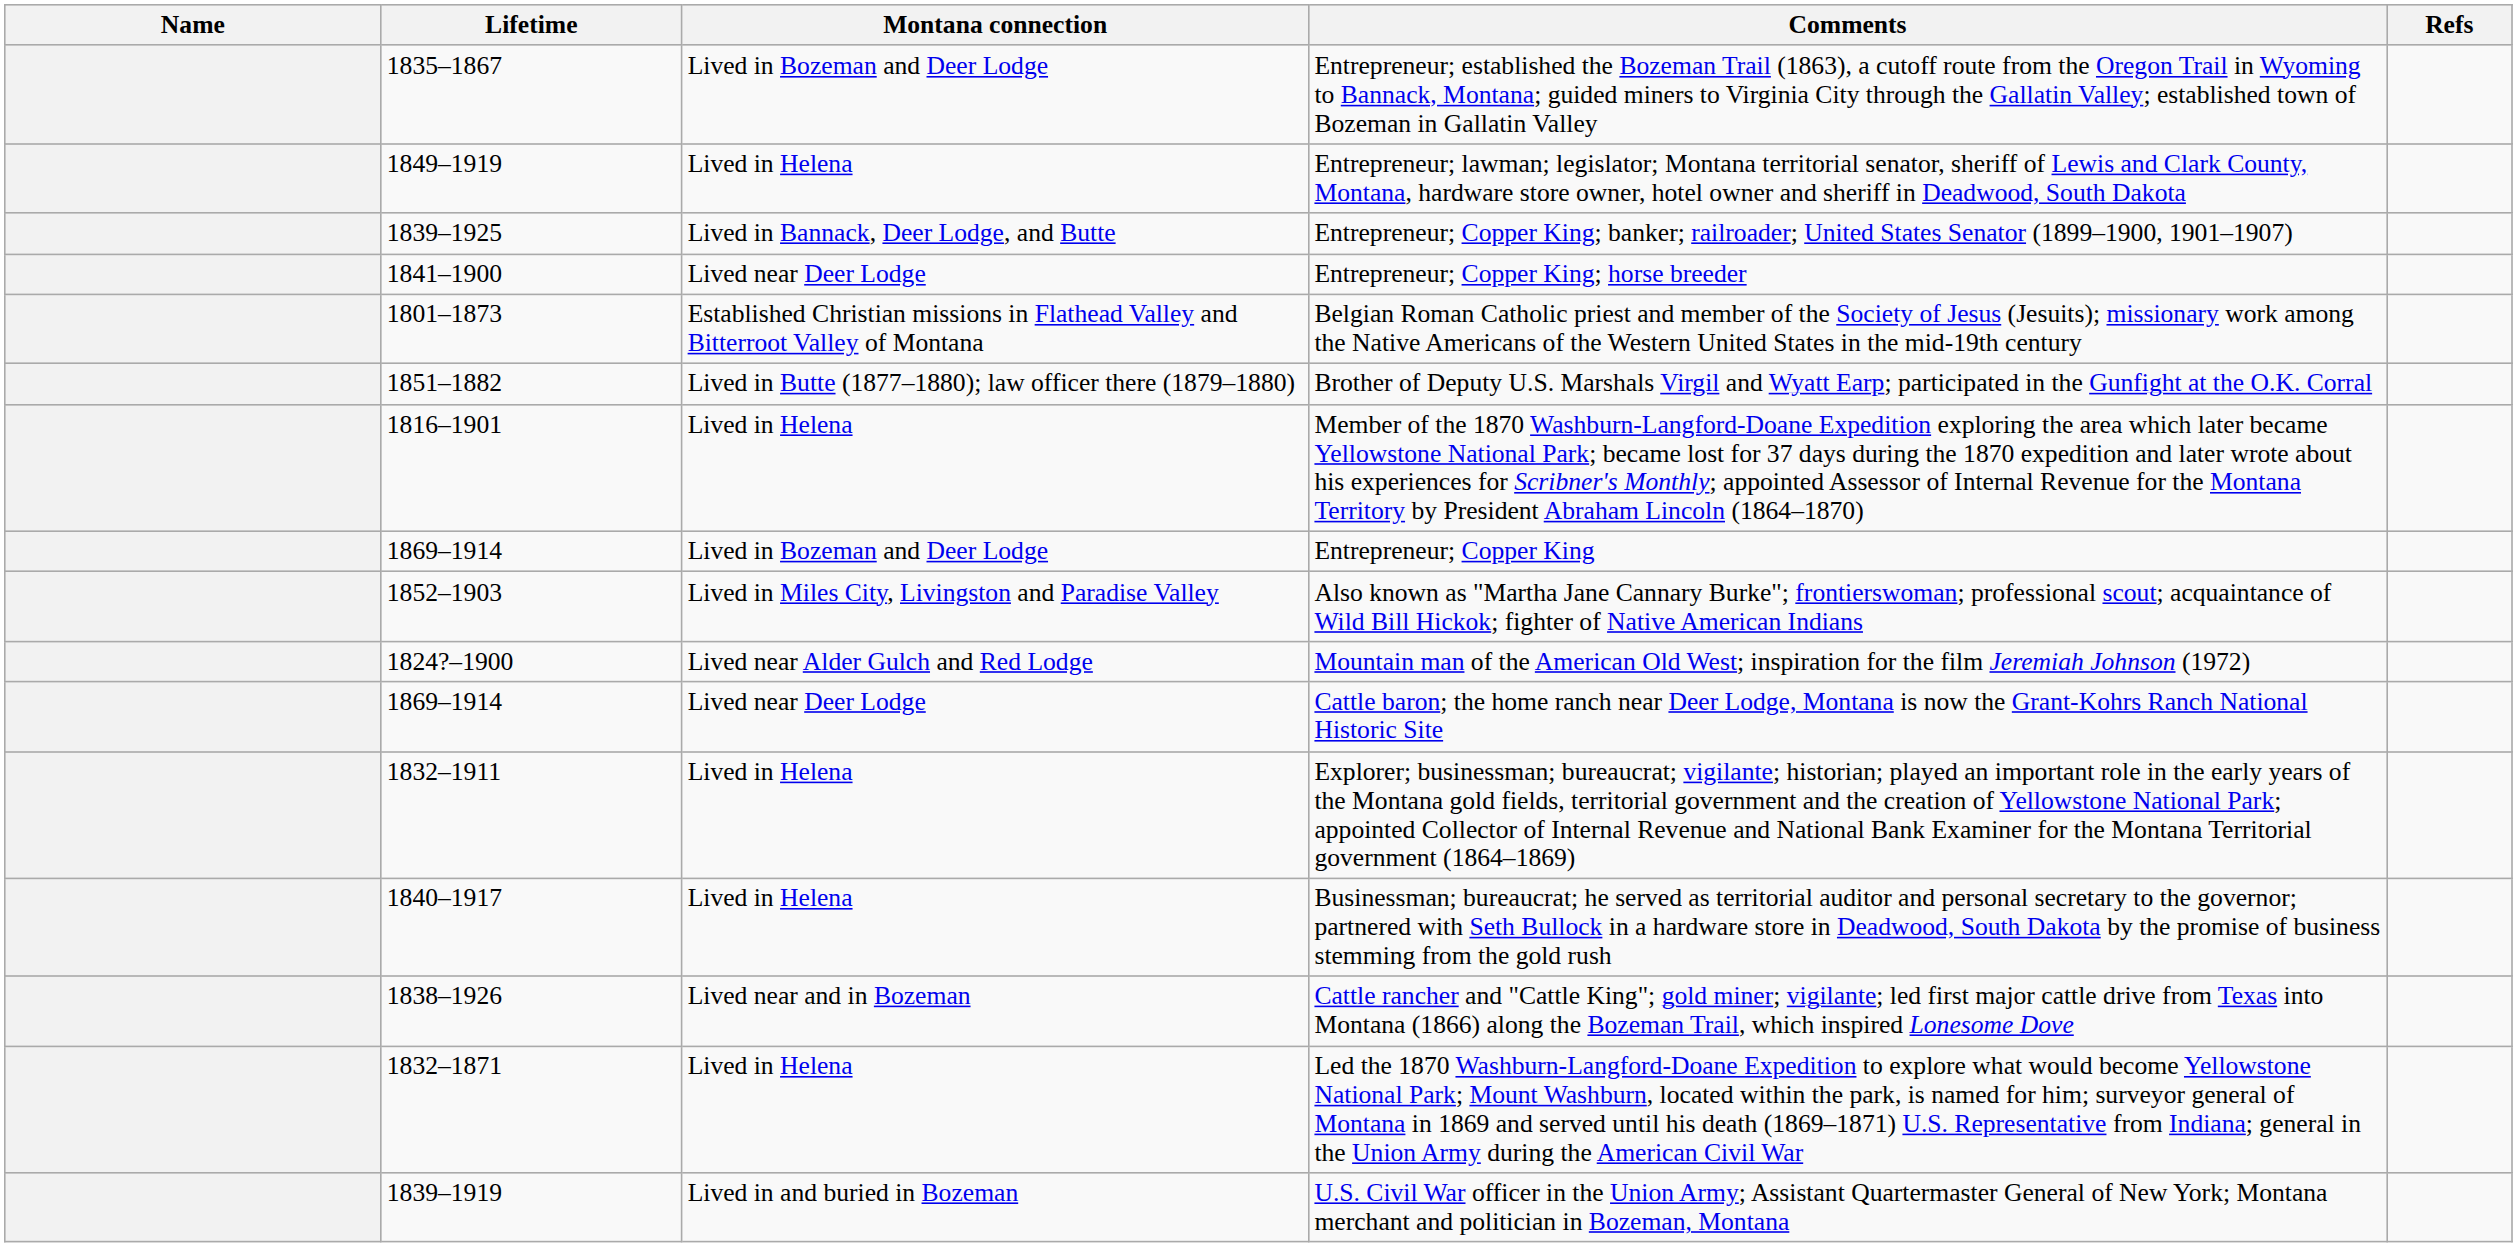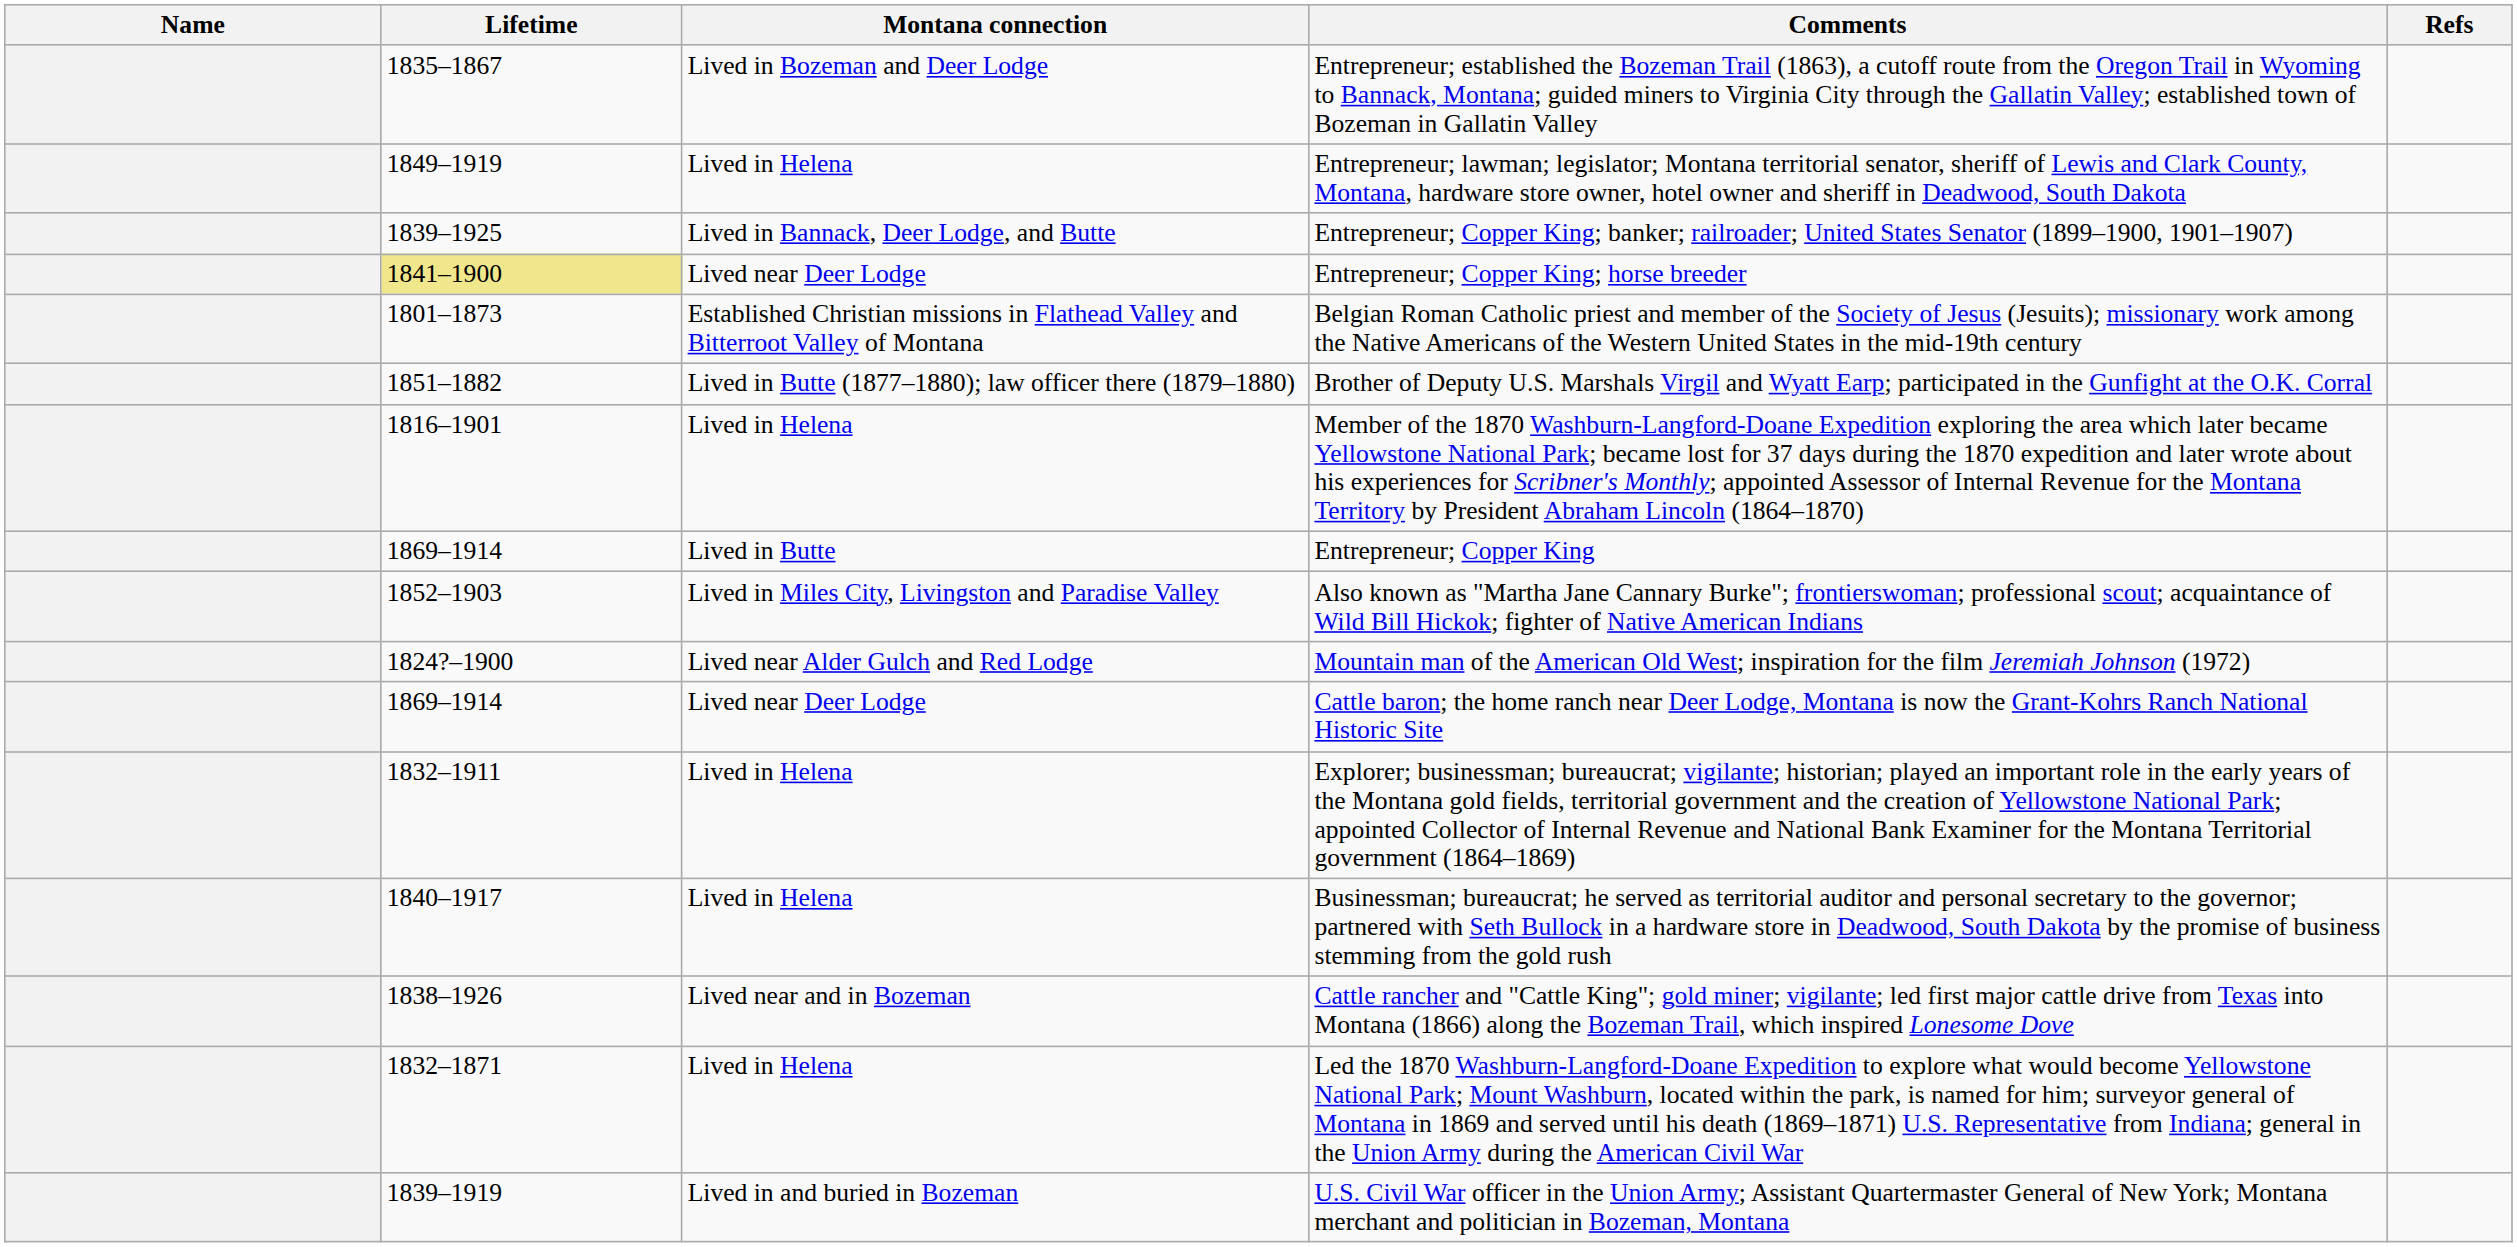Entrepreneur; Copper King; horse breeder | Lifetime: no background -> khaki background
Entrepreneur; Copper King | Montana connection: Lived in Bozeman and Deer Lodge -> Lived in Butte
